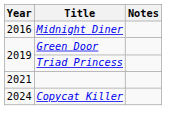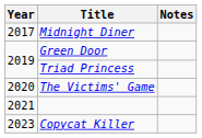Midnight Diner | Year: 2016 -> 2017
+ row: 2020 | The Victims' Game
Copycat Killer | Year: 2024 -> 2023
